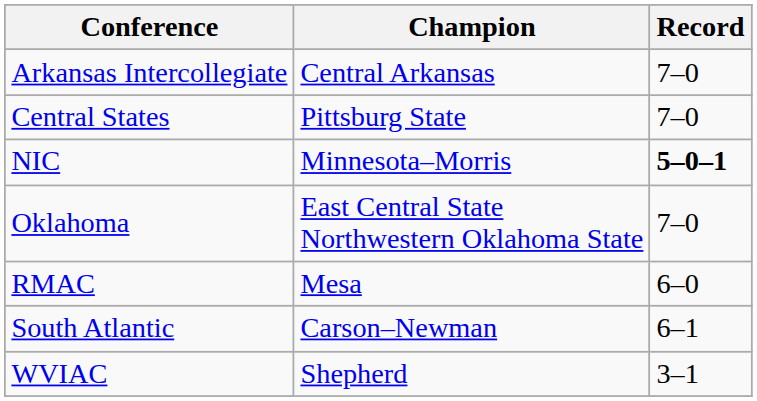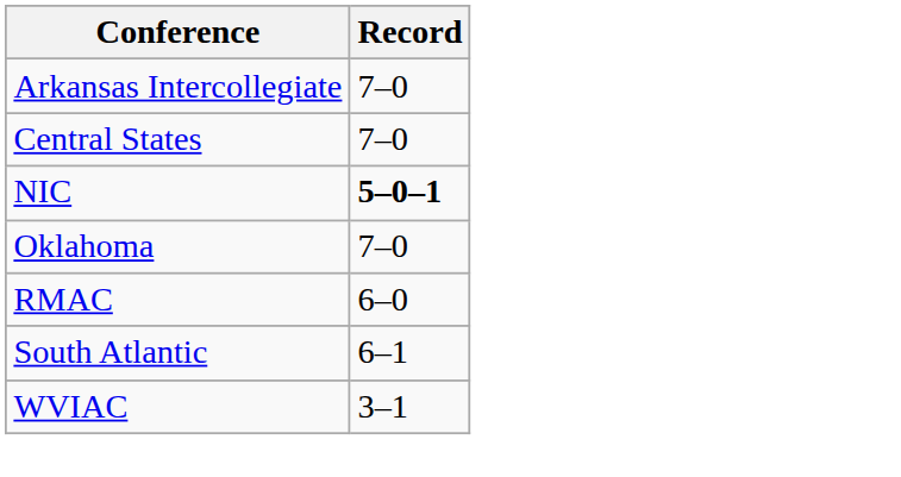- column: Champion | Central Arkansas | Pittsburg State | Minnesota–Morris | East Central State Northwestern Oklahoma State | Mesa | Carson–Newman | Shepherd
